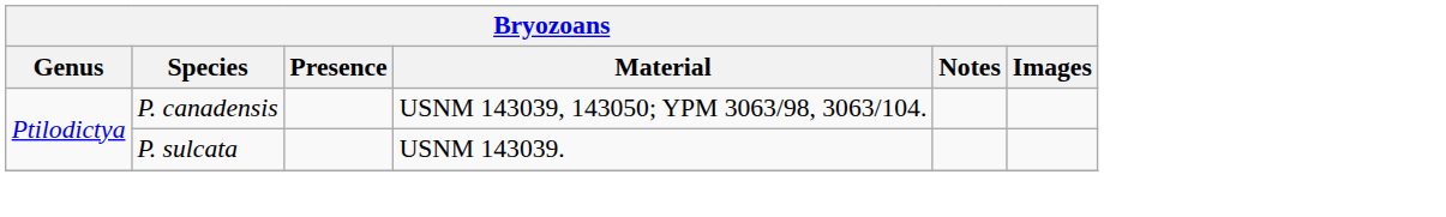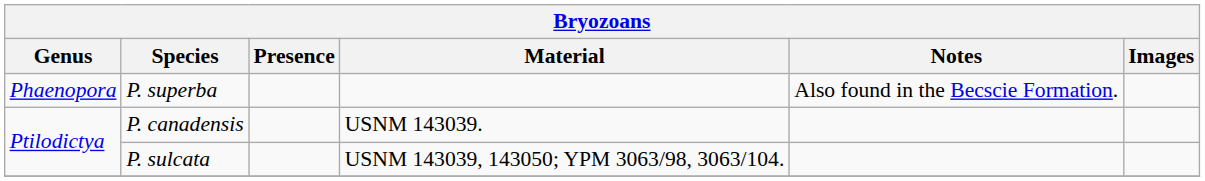+ row: Phaenopora | P. superba | Also found in the Becscie Formation.
P. canadensis | Material: USNM 143039, 143050; YPM 3063/98, 3063/104. -> USNM 143039.
P. sulcata | Material: USNM 143039. -> USNM 143039, 143050; YPM 3063/98, 3063/104.
